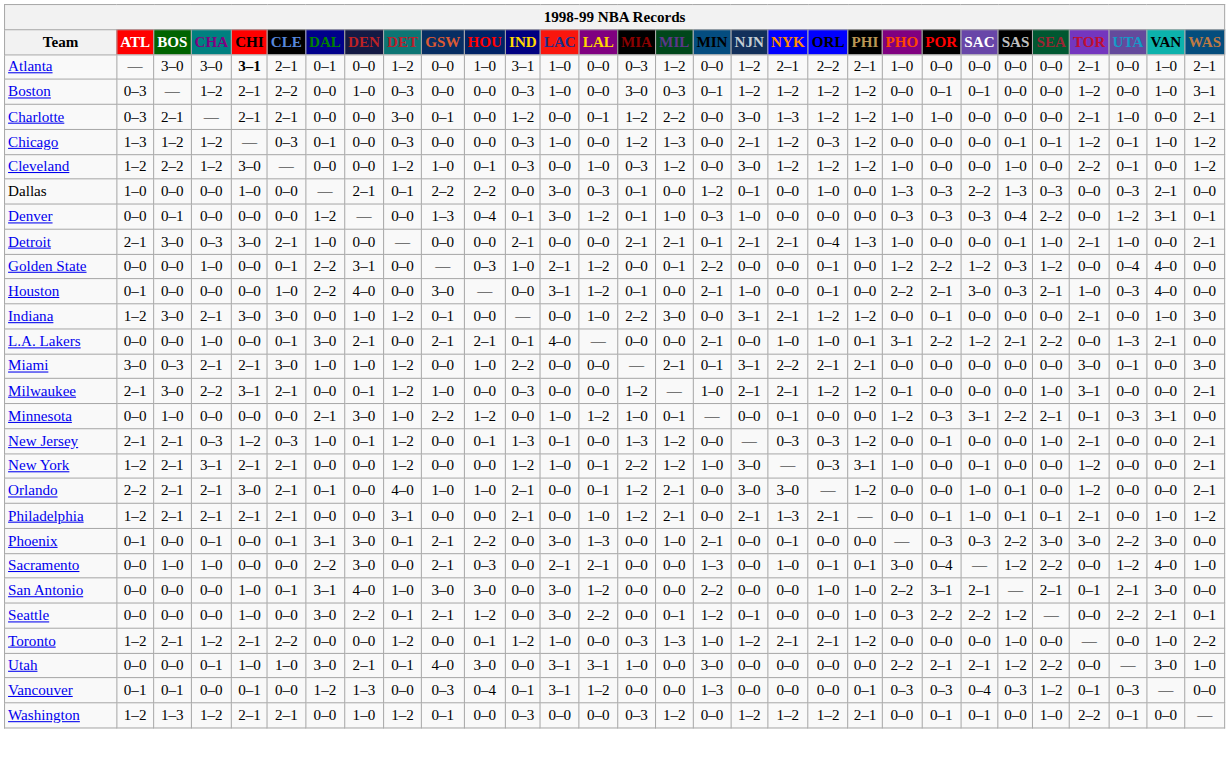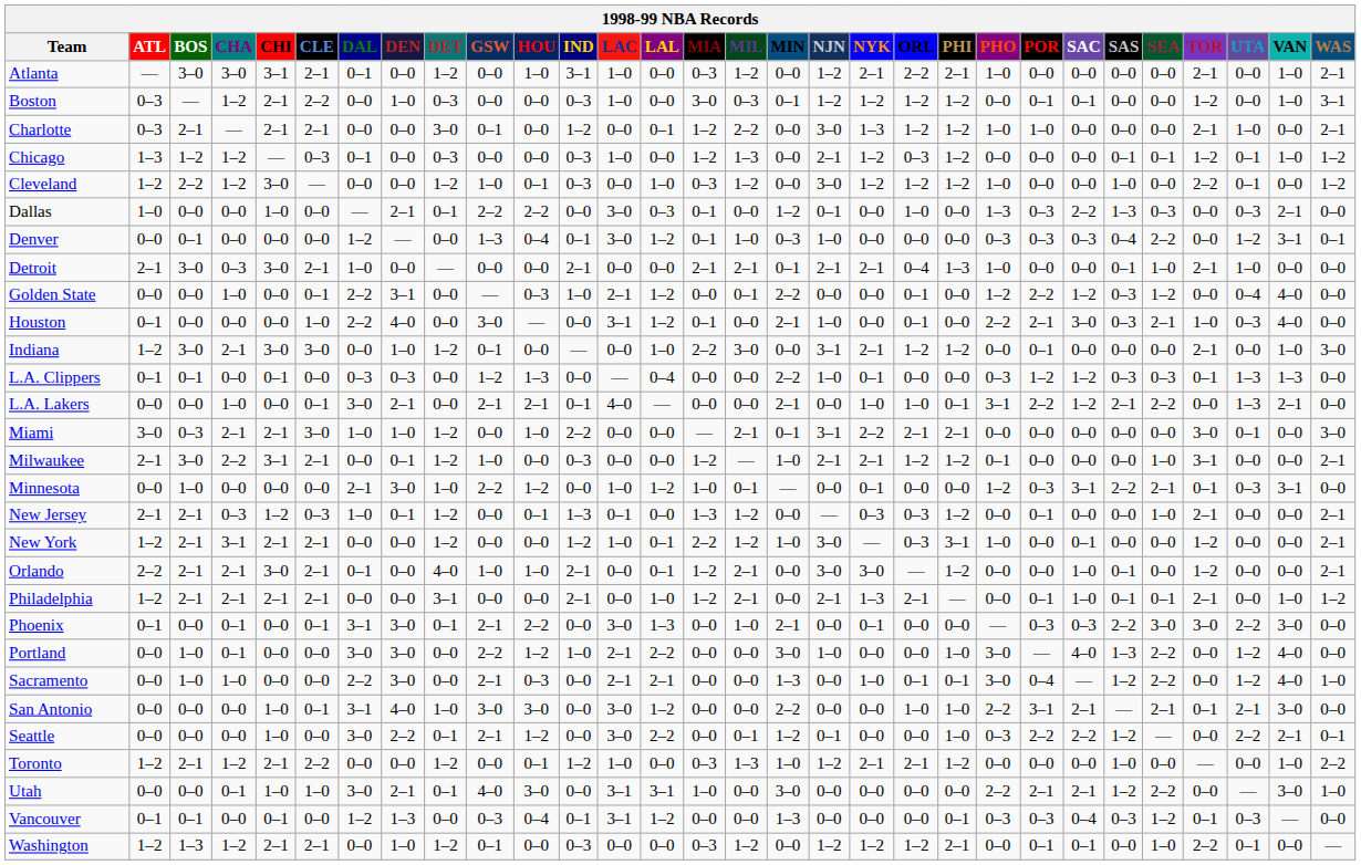Atlanta | CHI: bold -> normal
Detroit | WAS: 2–1 -> 0–0
+ row: L.A. Clippers | 0–1 | 0–1 | 0–0 | 0–1 | 0–0 | 0–3 | 0–3 | 0–0 | 1–2 | 1–3 | 0–0 | — | 0–4 | 0–0 | 0–0 | 2–2 | 1–0 | 0–1 | 0–0 | 0–0 | 0–3 | 1–2 | 1–2 | 0–3 | 0–3 | 0–1 | 1–3 | 1–3 | 0–0
+ row: Portland | 0–0 | 1–0 | 0–1 | 0–0 | 0–0 | 3–0 | 3–0 | 0–0 | 2–2 | 1–2 | 1–0 | 2–1 | 2–2 | 0–0 | 0–0 | 3–0 | 1–0 | 0–0 | 0–0 | 1–0 | 3–0 | — | 4–0 | 1–3 | 2–2 | 0–0 | 1–2 | 4–0 | 0–0
